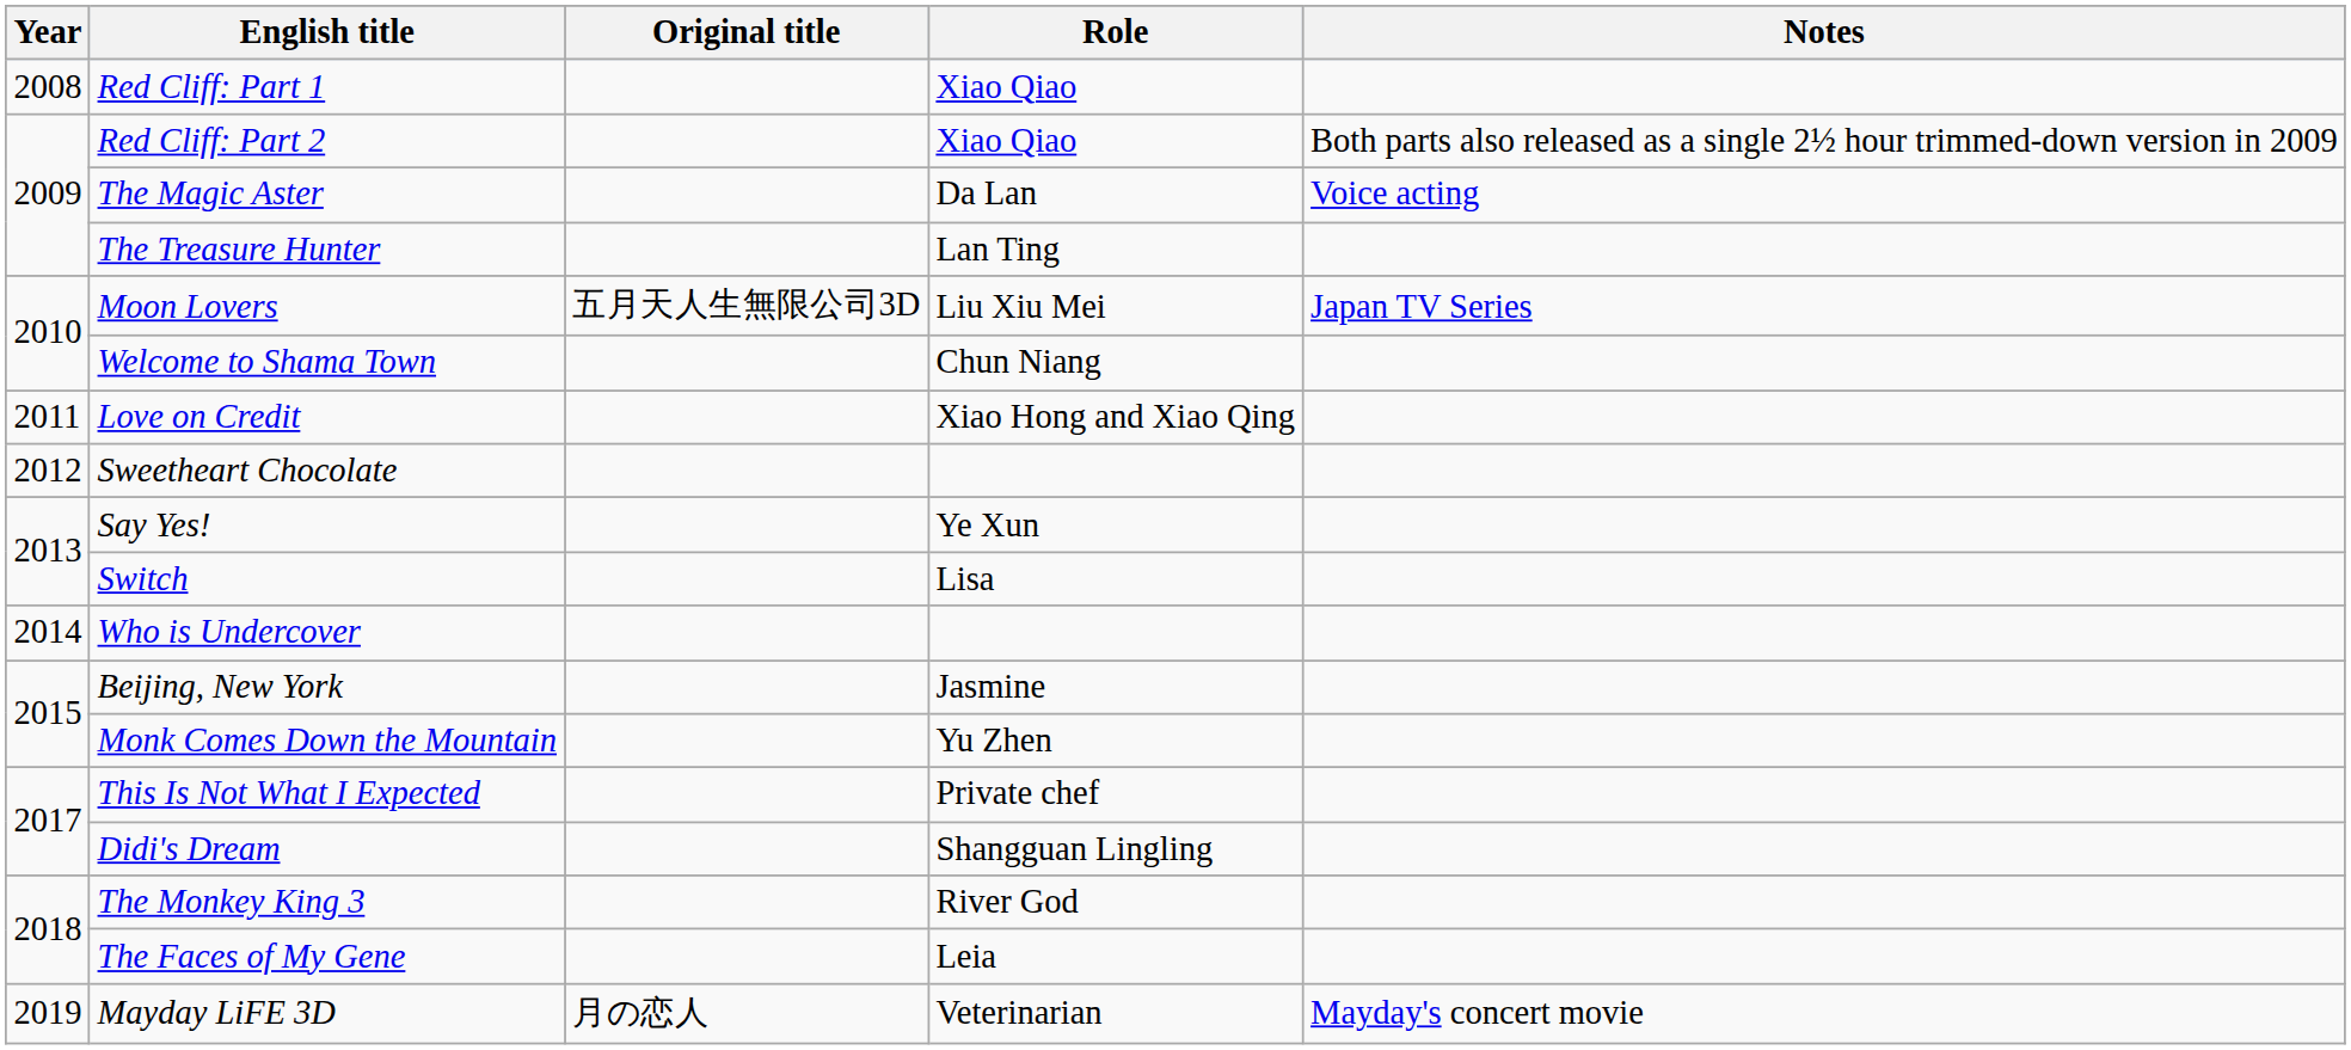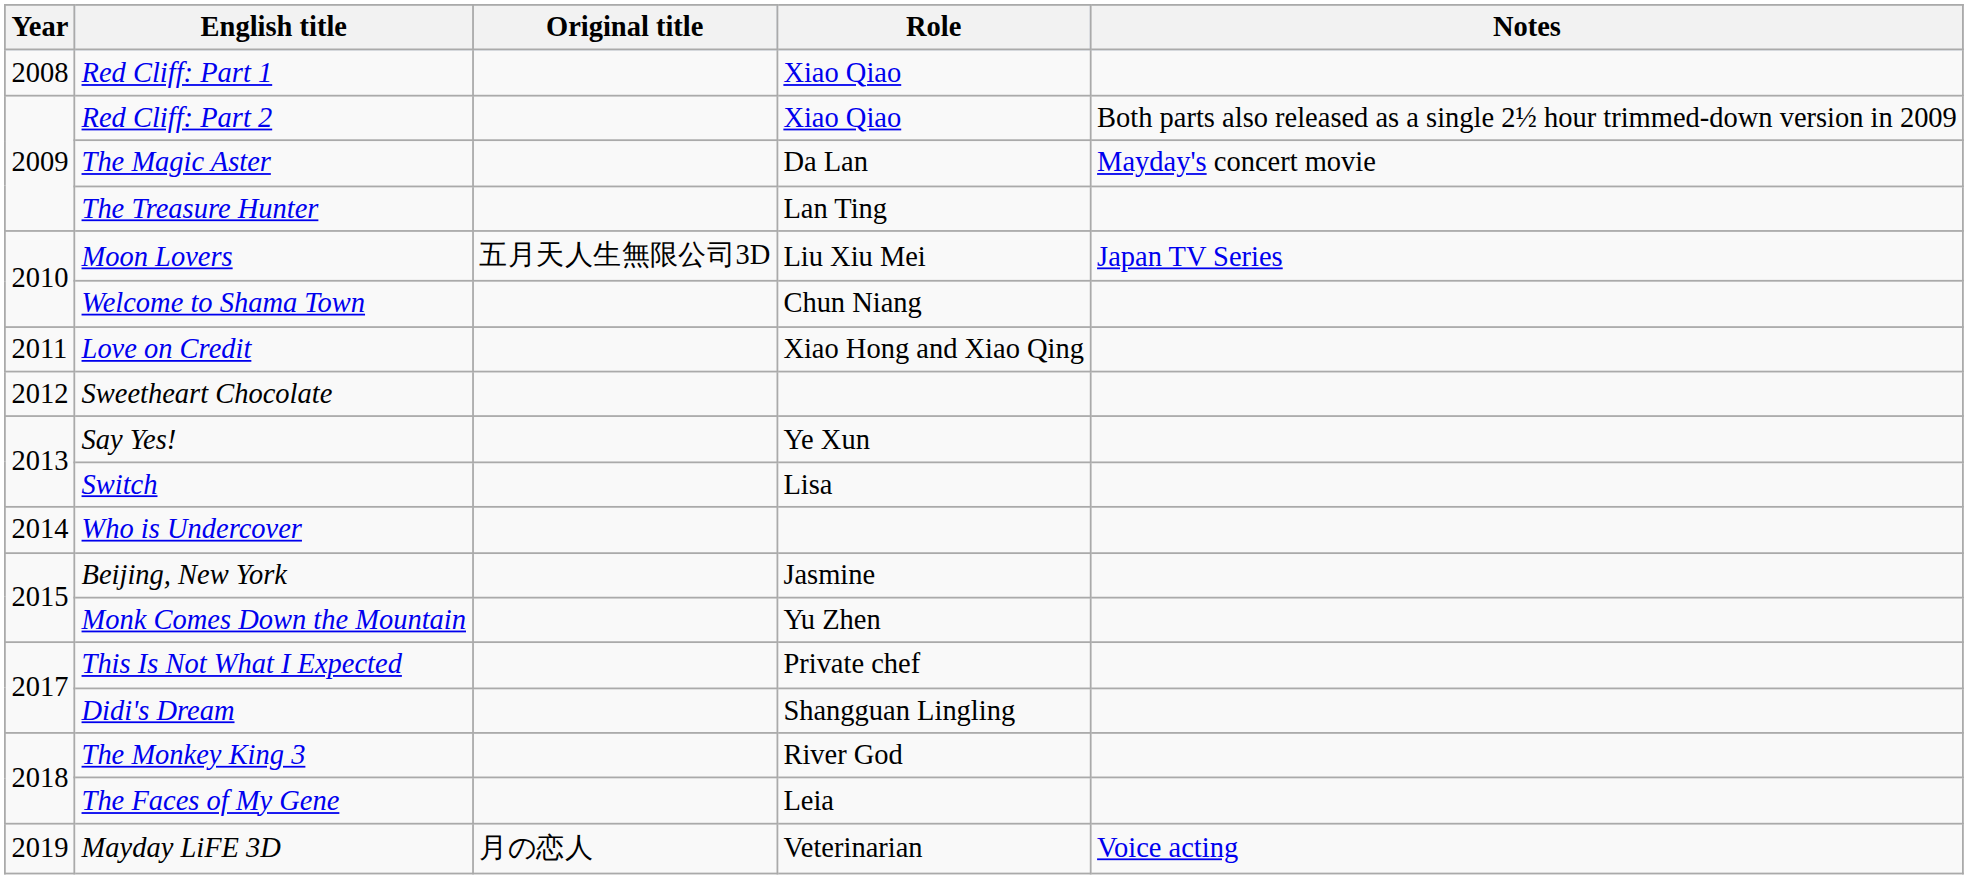The Magic Aster | Notes: Voice acting -> Mayday's concert movie
Mayday LiFE 3D | Notes: Mayday's concert movie -> Voice acting
